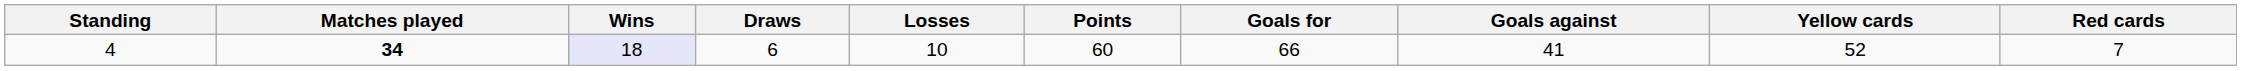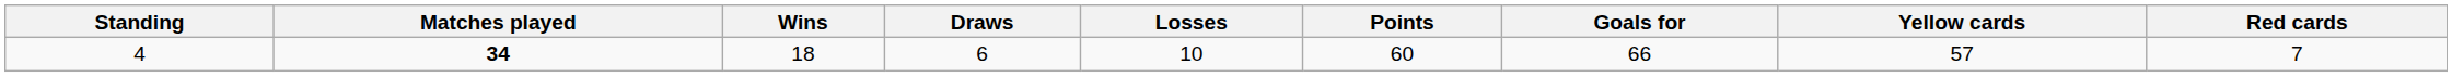- column: Goals against | 41
4 | Wins: lavender background -> no background
4 | Yellow cards: 52 -> 57
